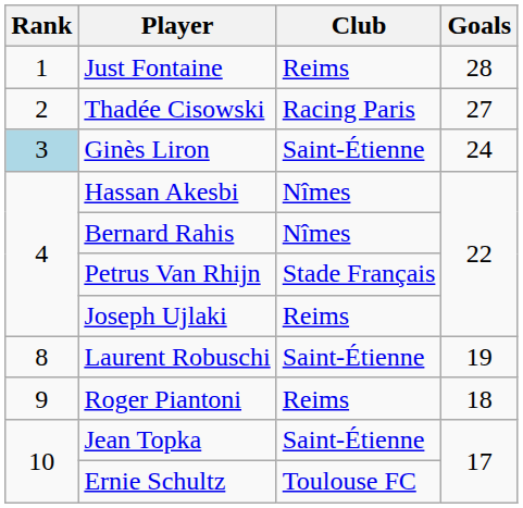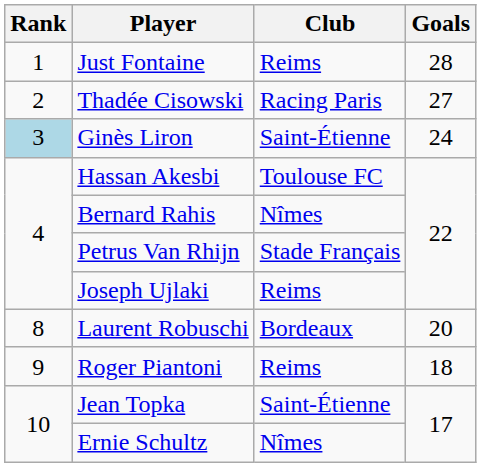Hassan Akesbi | Club: Nîmes -> Toulouse FC
Laurent Robuschi | Club: Saint-Étienne -> Bordeaux
Laurent Robuschi | Goals: 19 -> 20
Ernie Schultz | Club: Toulouse FC -> Nîmes
